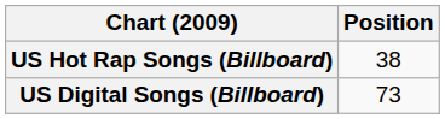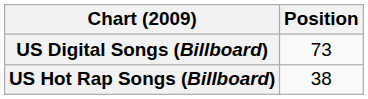rows swapped: US Digital Songs (Billboard) <-> US Hot Rap Songs (Billboard)
